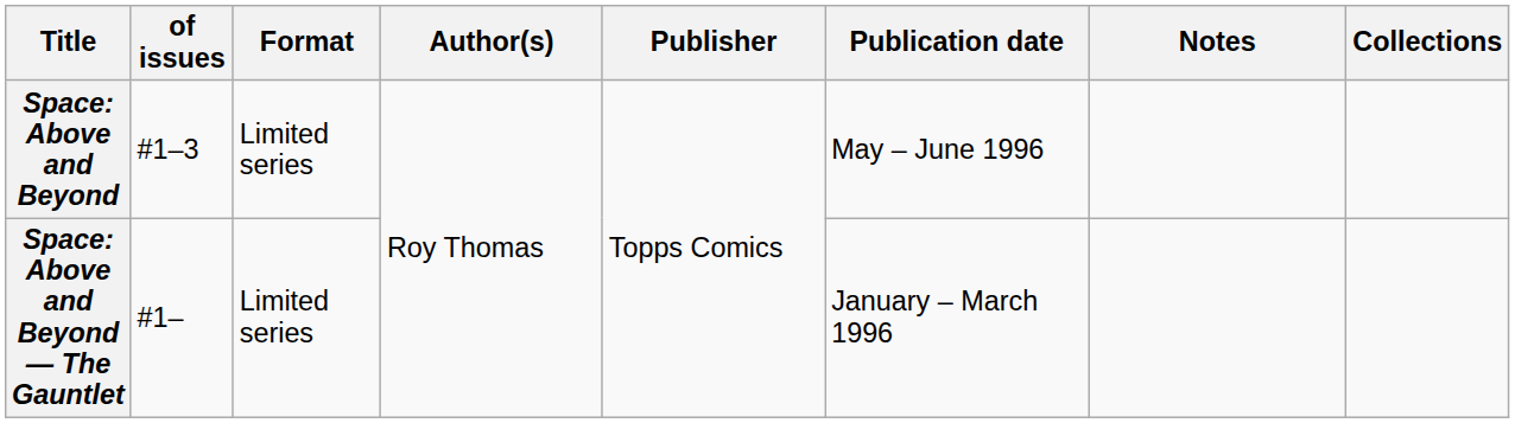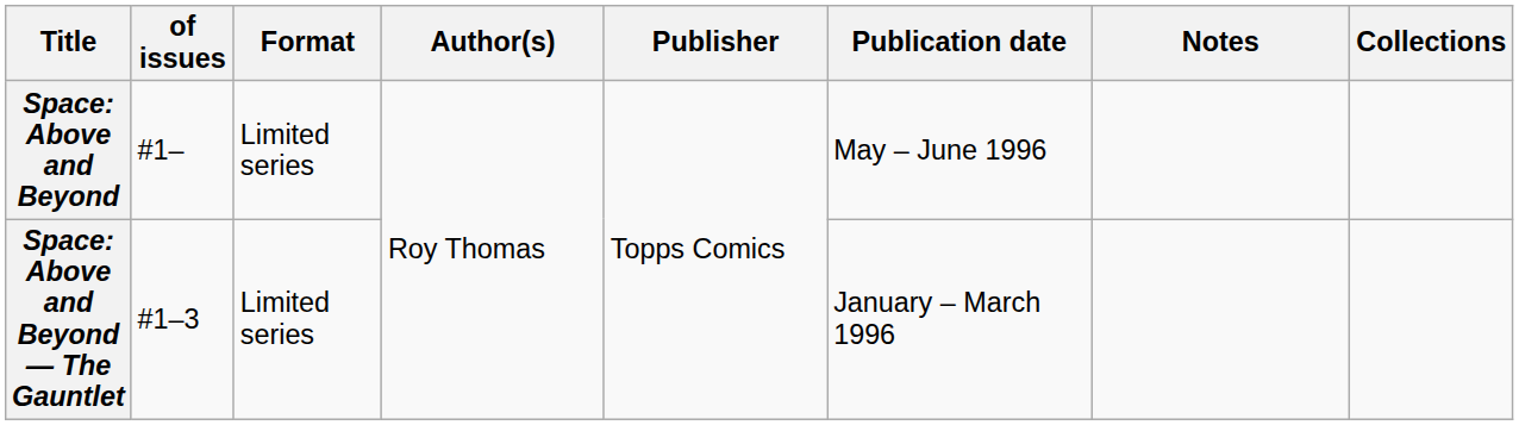Space: Above and Beyond | of issues: #1–3 -> #1–
Space: Above and Beyond — The Gauntlet | of issues: #1– -> #1–3
